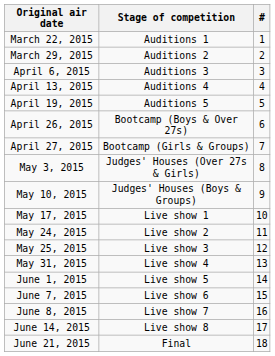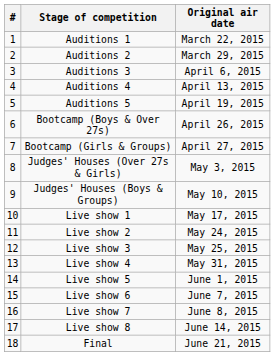columns swapped: # <-> Original air date
